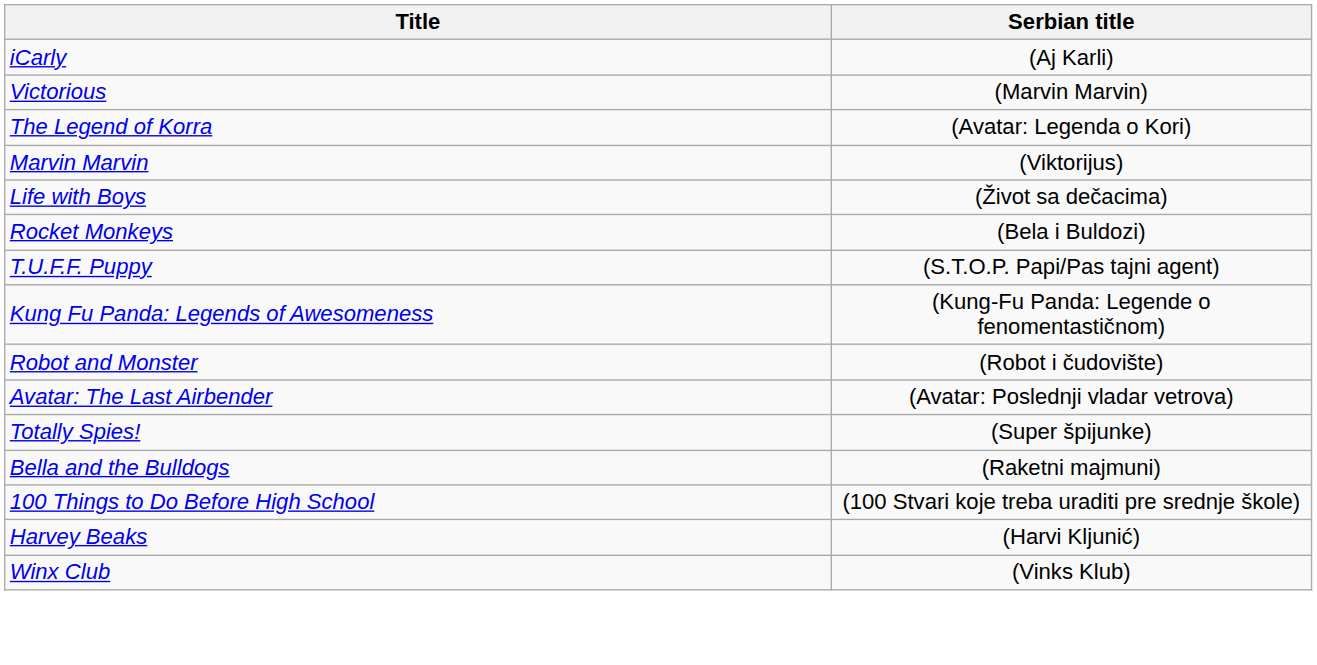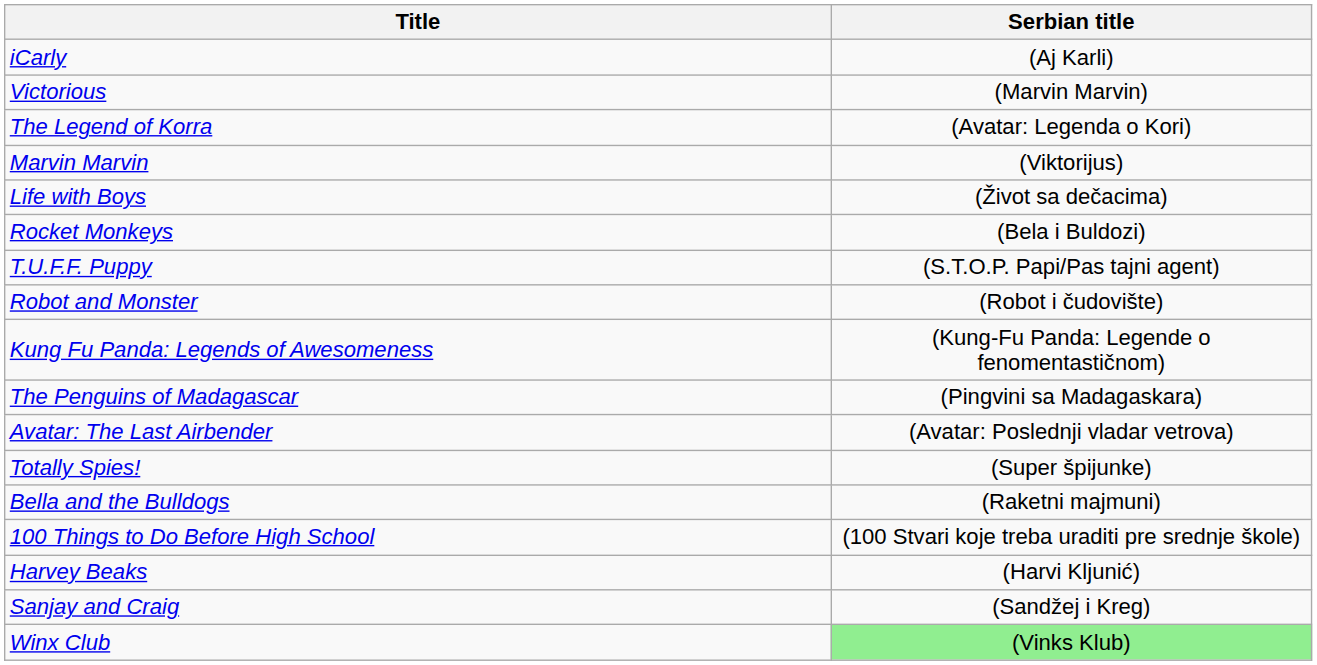rows swapped: Robot and Monster <-> Kung Fu Panda: Legends of Awesomeness
+ row: The Penguins of Madagascar | (Pingvini sa Madagaskara)
+ row: Sanjay and Craig | (Sandžej i Kreg)
Winx Club | Serbian title: no background -> lightgreen background
